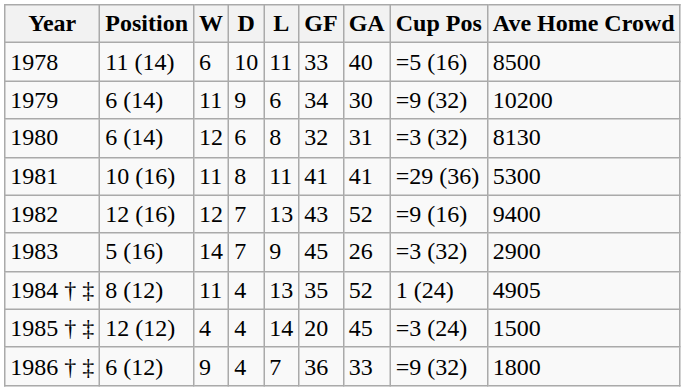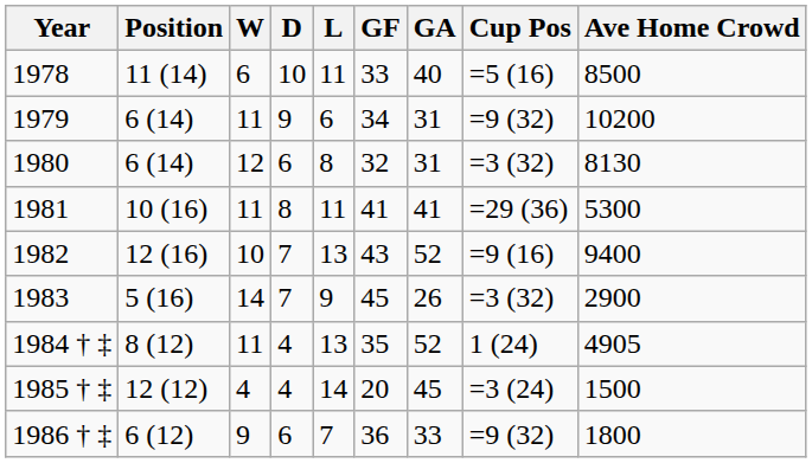1979 | GA: 30 -> 31
1982 | W: 12 -> 10
1986 † ‡ | D: 4 -> 6
